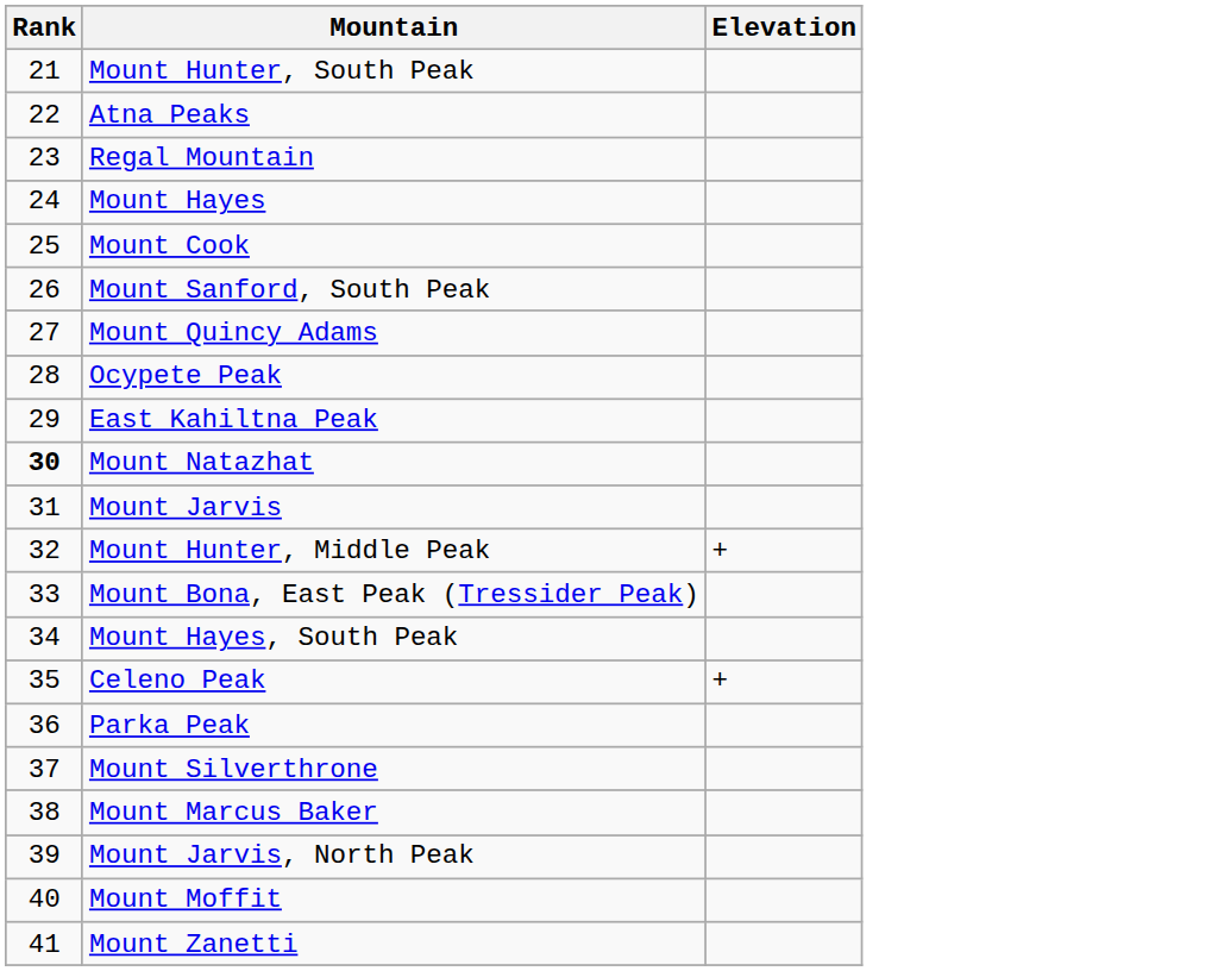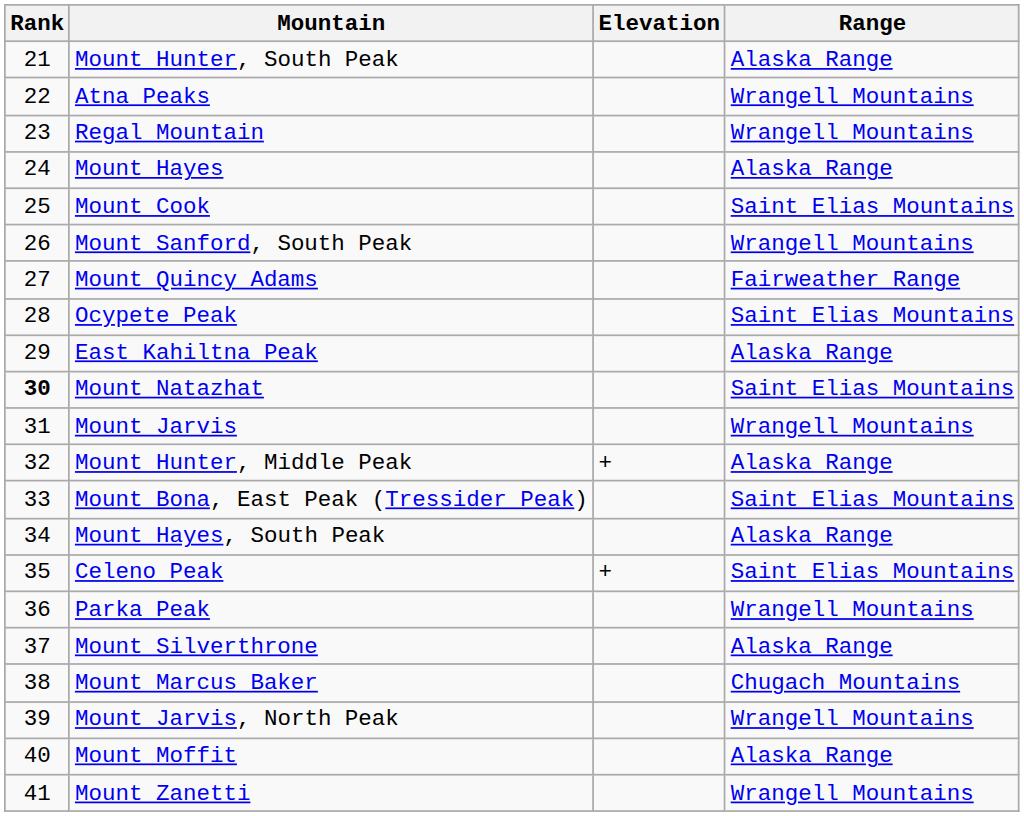+ column: Range | Alaska Range | Wrangell Mountains | Wrangell Mountains | Alaska Range | Saint Elias Mountains | Wrangell Mountains | Fairweather Range | Saint Elias Mountains | Alaska Range | Saint Elias Mountains | Wrangell Mountains | Alaska Range | Saint Elias Mountains | Alaska Range | Saint Elias Mountains | Wrangell Mountains | Alaska Range | Chugach Mountains | Wrangell Mountains | Alaska Range | Wrangell Mountains
